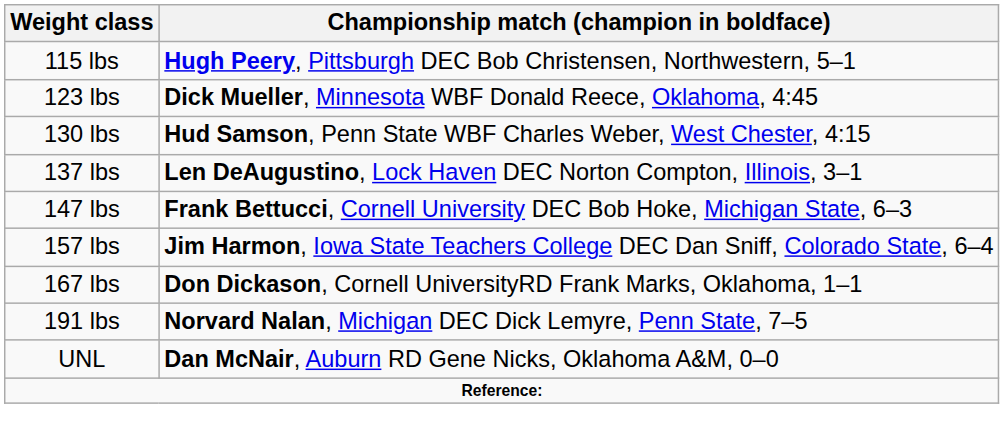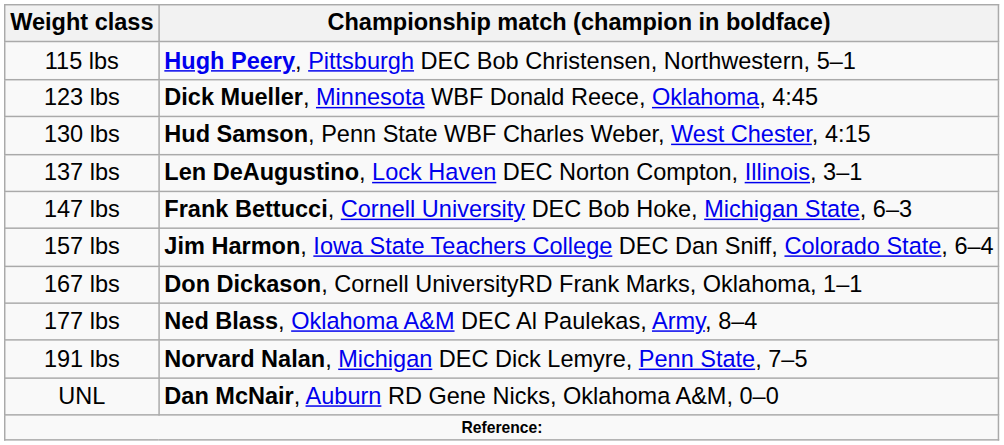+ row: 177 lbs | Ned Blass, Oklahoma A&M DEC Al Paulekas, Army, 8–4
